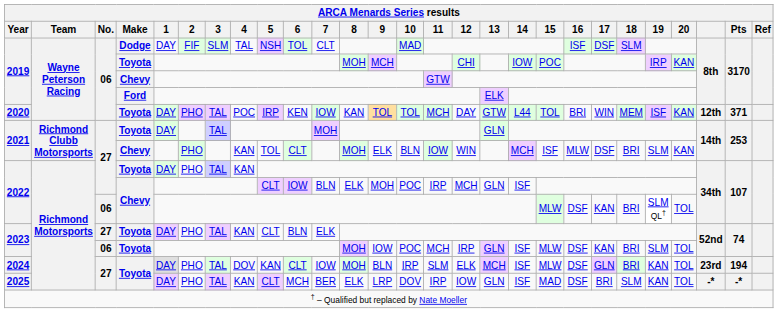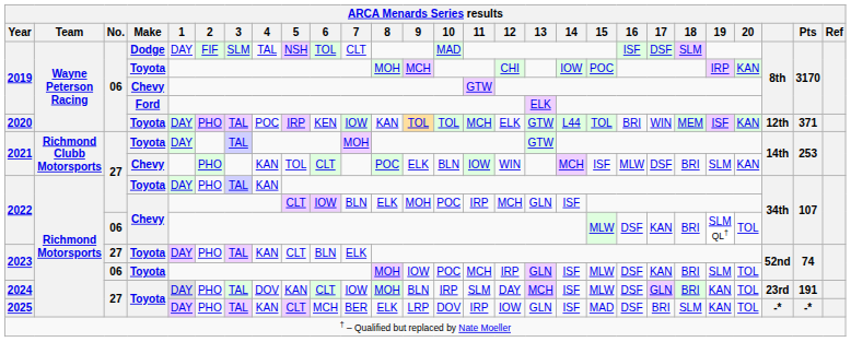2020 | ARCA Menards Series results / 12: DAY -> ELK
2021 / Toyota | ARCA Menards Series results / 13: GLN -> GTW
2021 / Chevy | ARCA Menards Series results / 8: MOH -> POC
2024 | ARCA Menards Series results / 12: ELK -> DAY
2024 | ARCA Menards Series results / Pts: 194 -> 191
